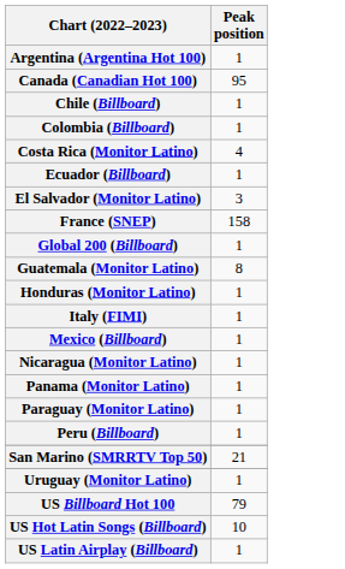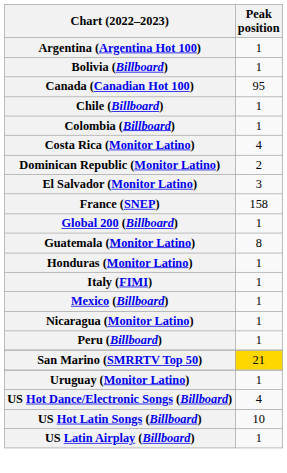+ row: Bolivia (Billboard) | 1
+ row: Dominican Republic (Monitor Latino) | 2
- row: Ecuador (Billboard) | 1
- row: Panama (Monitor Latino) | 1
- row: Paraguay (Monitor Latino) | 1
San Marino (SMRRTV Top 50) | Peak position: no background -> gold background
- row: US Billboard Hot 100 | 79
+ row: US Hot Dance/Electronic Songs (Billboard) | 4
